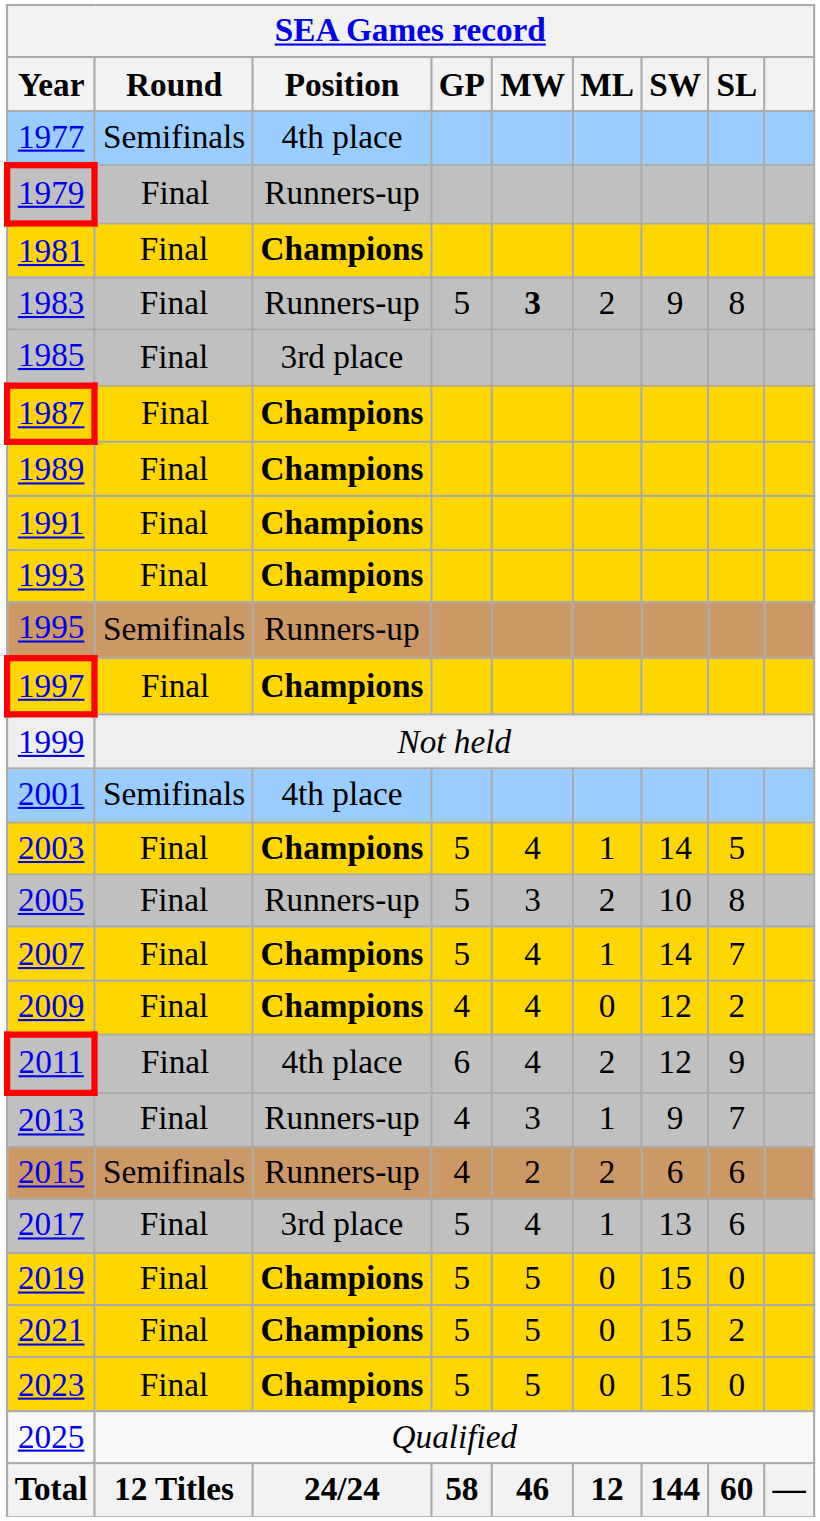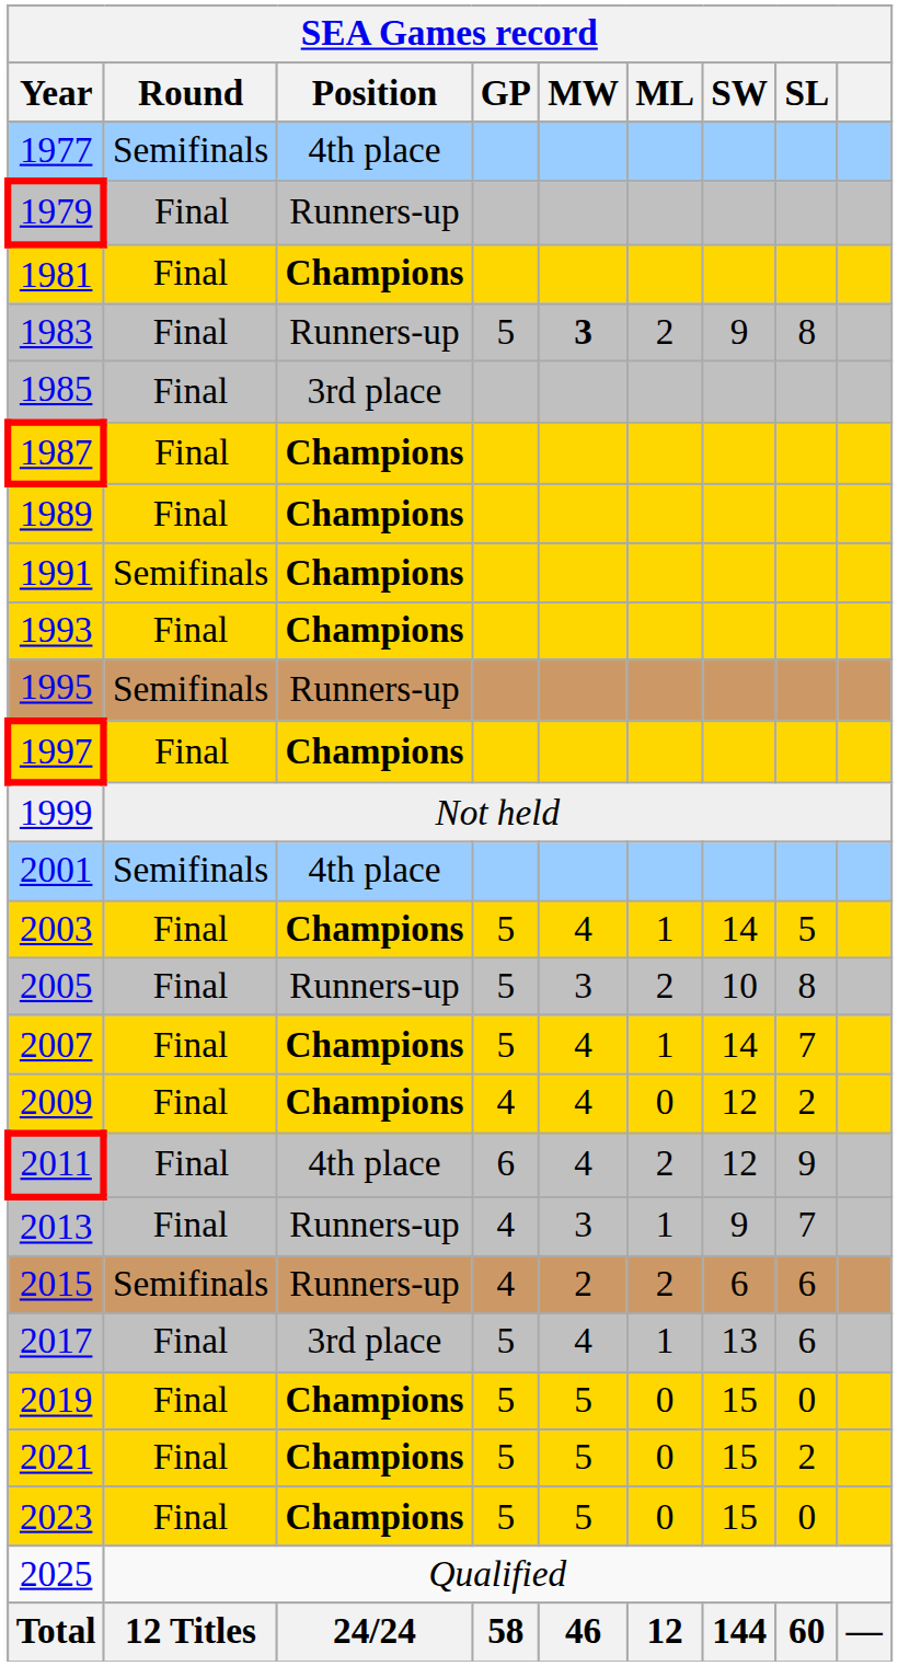1991 | Round: Final -> Semifinals
